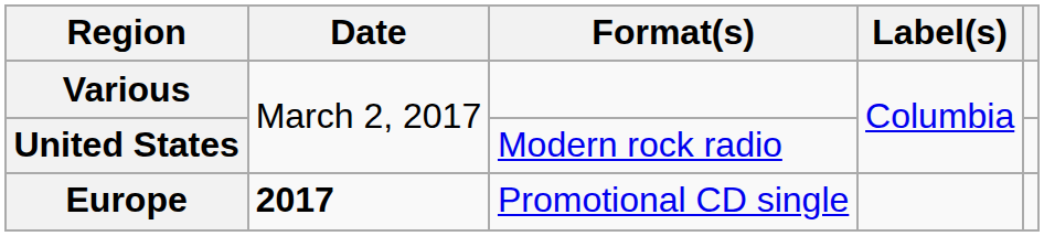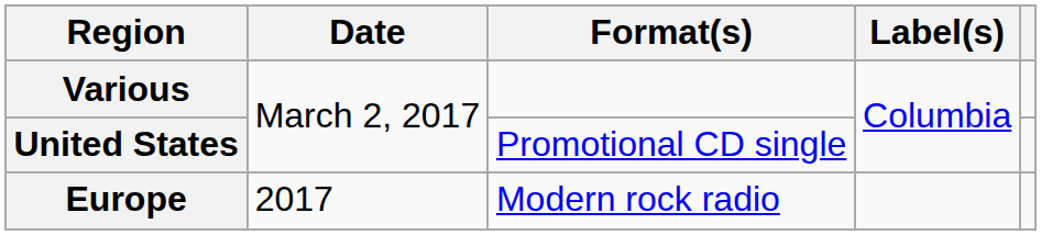United States | Format(s): Modern rock radio -> Promotional CD single
Europe | Date: bold -> normal
Europe | Format(s): Promotional CD single -> Modern rock radio
